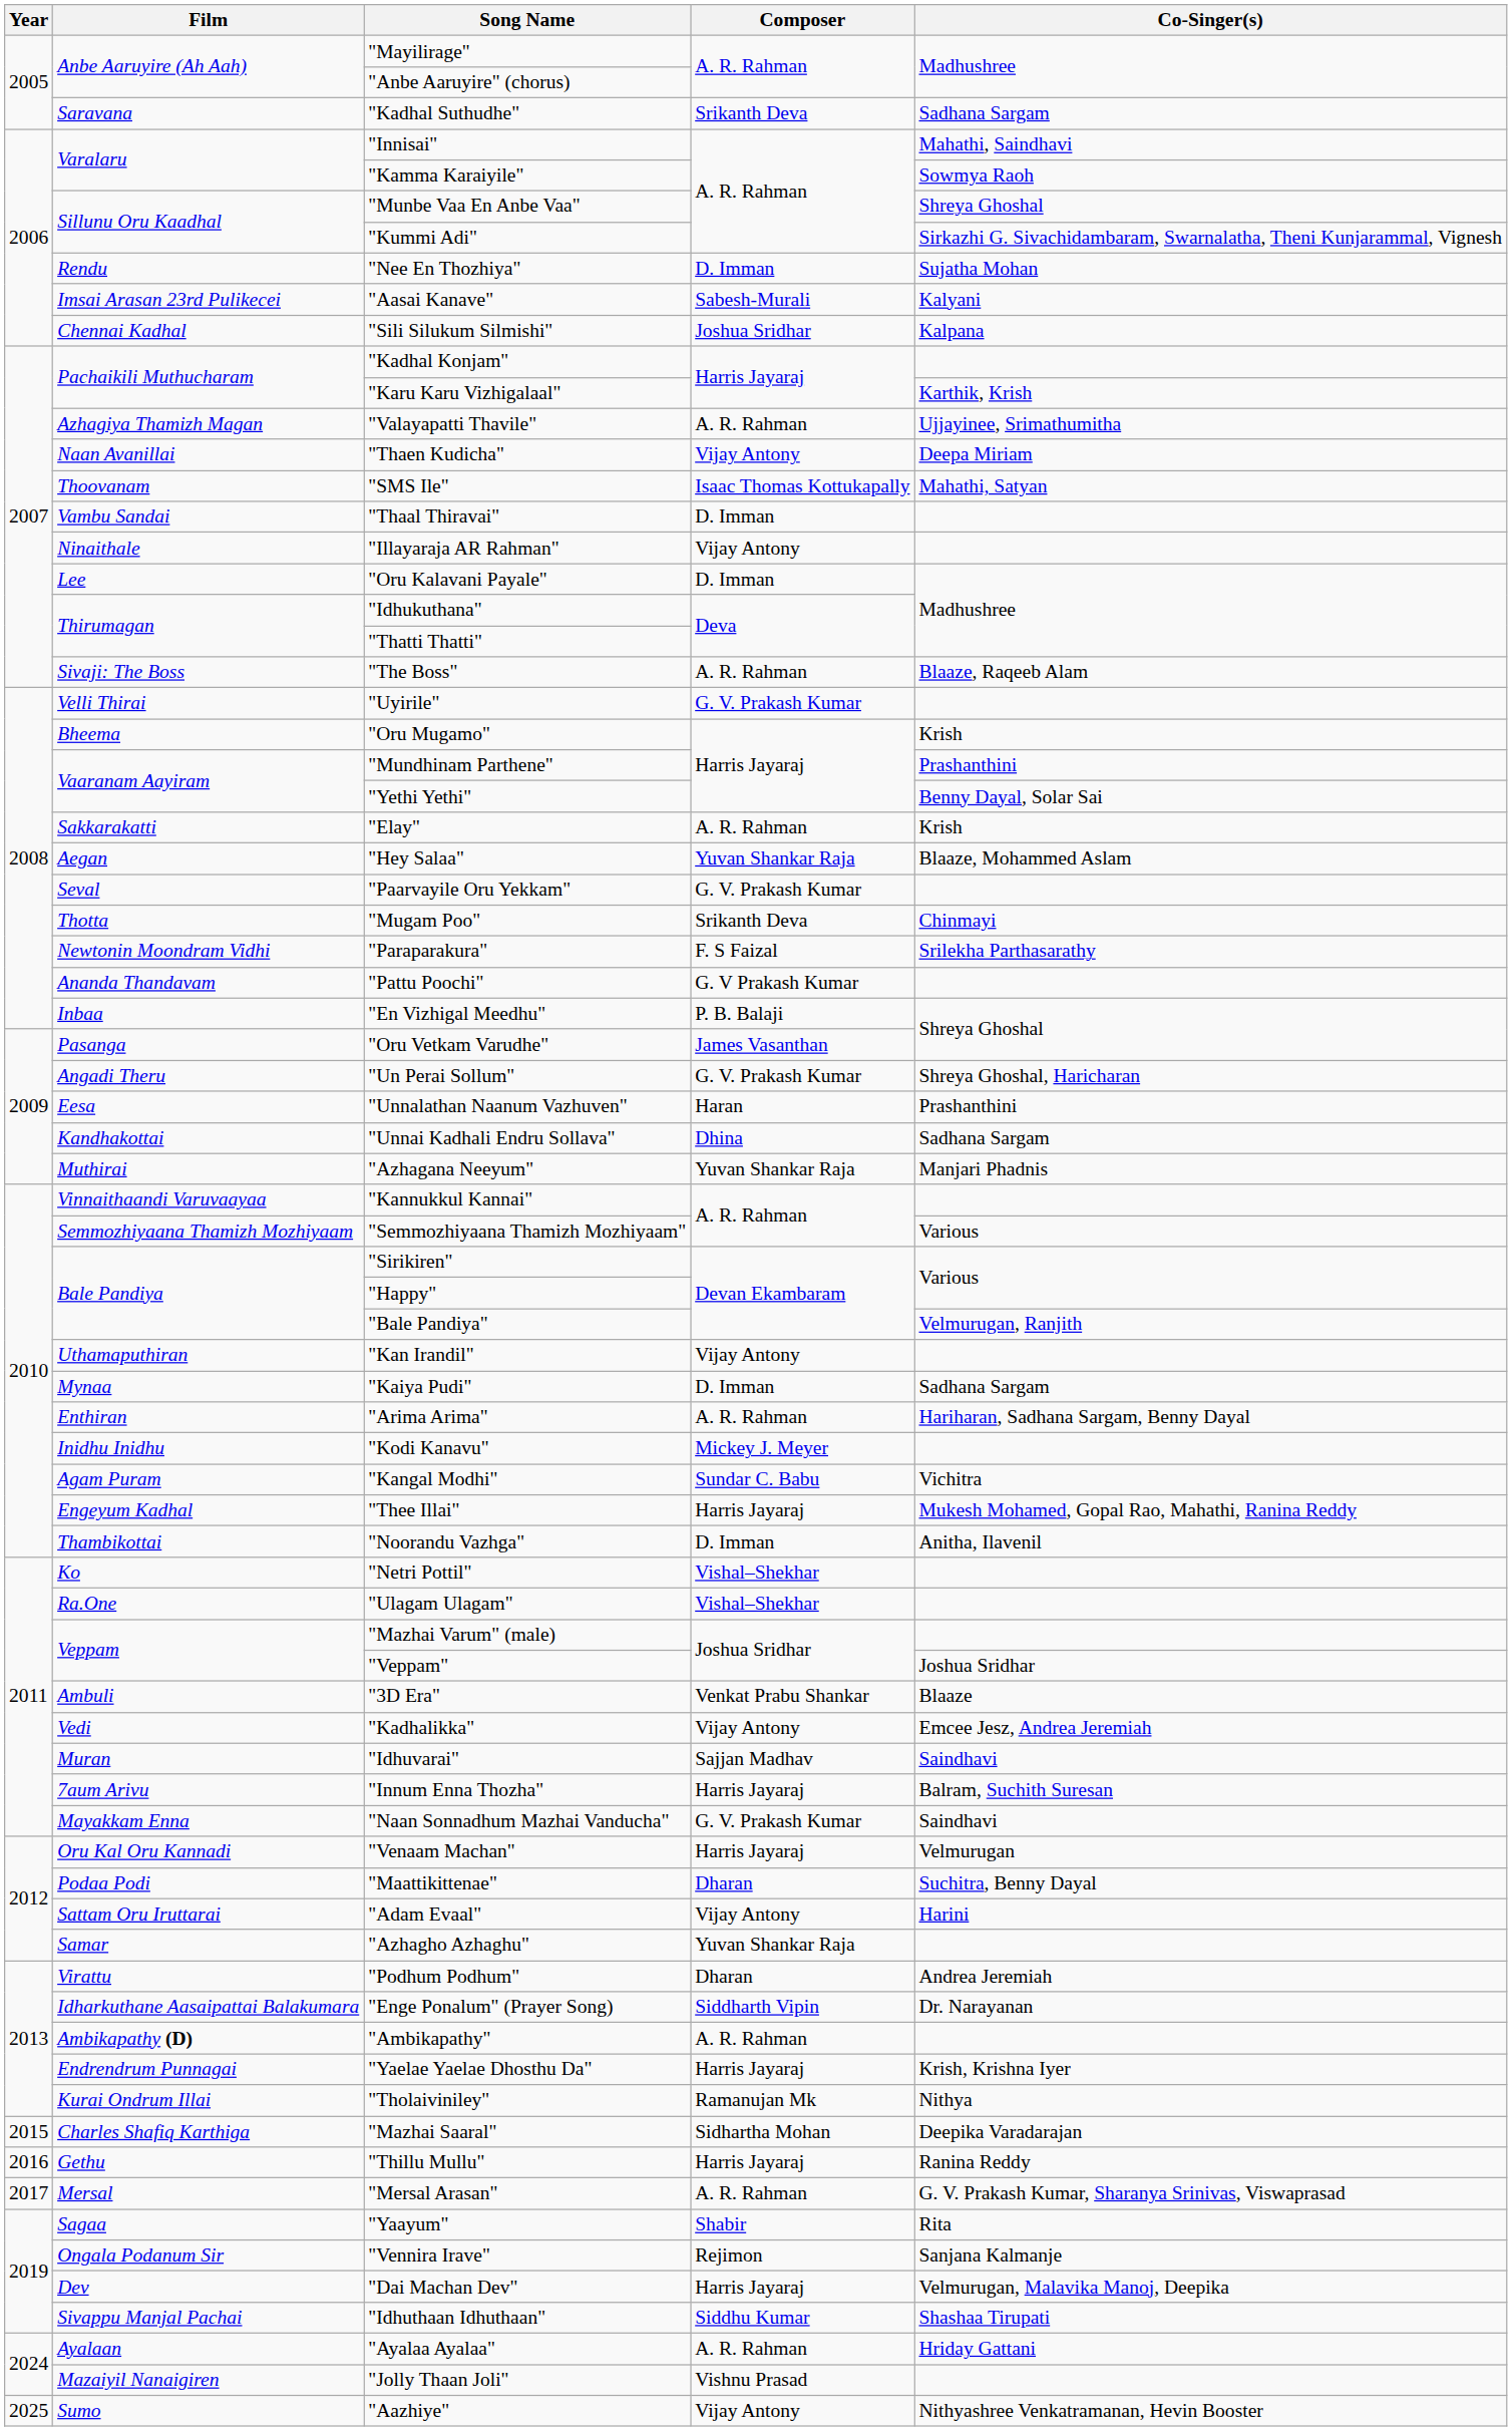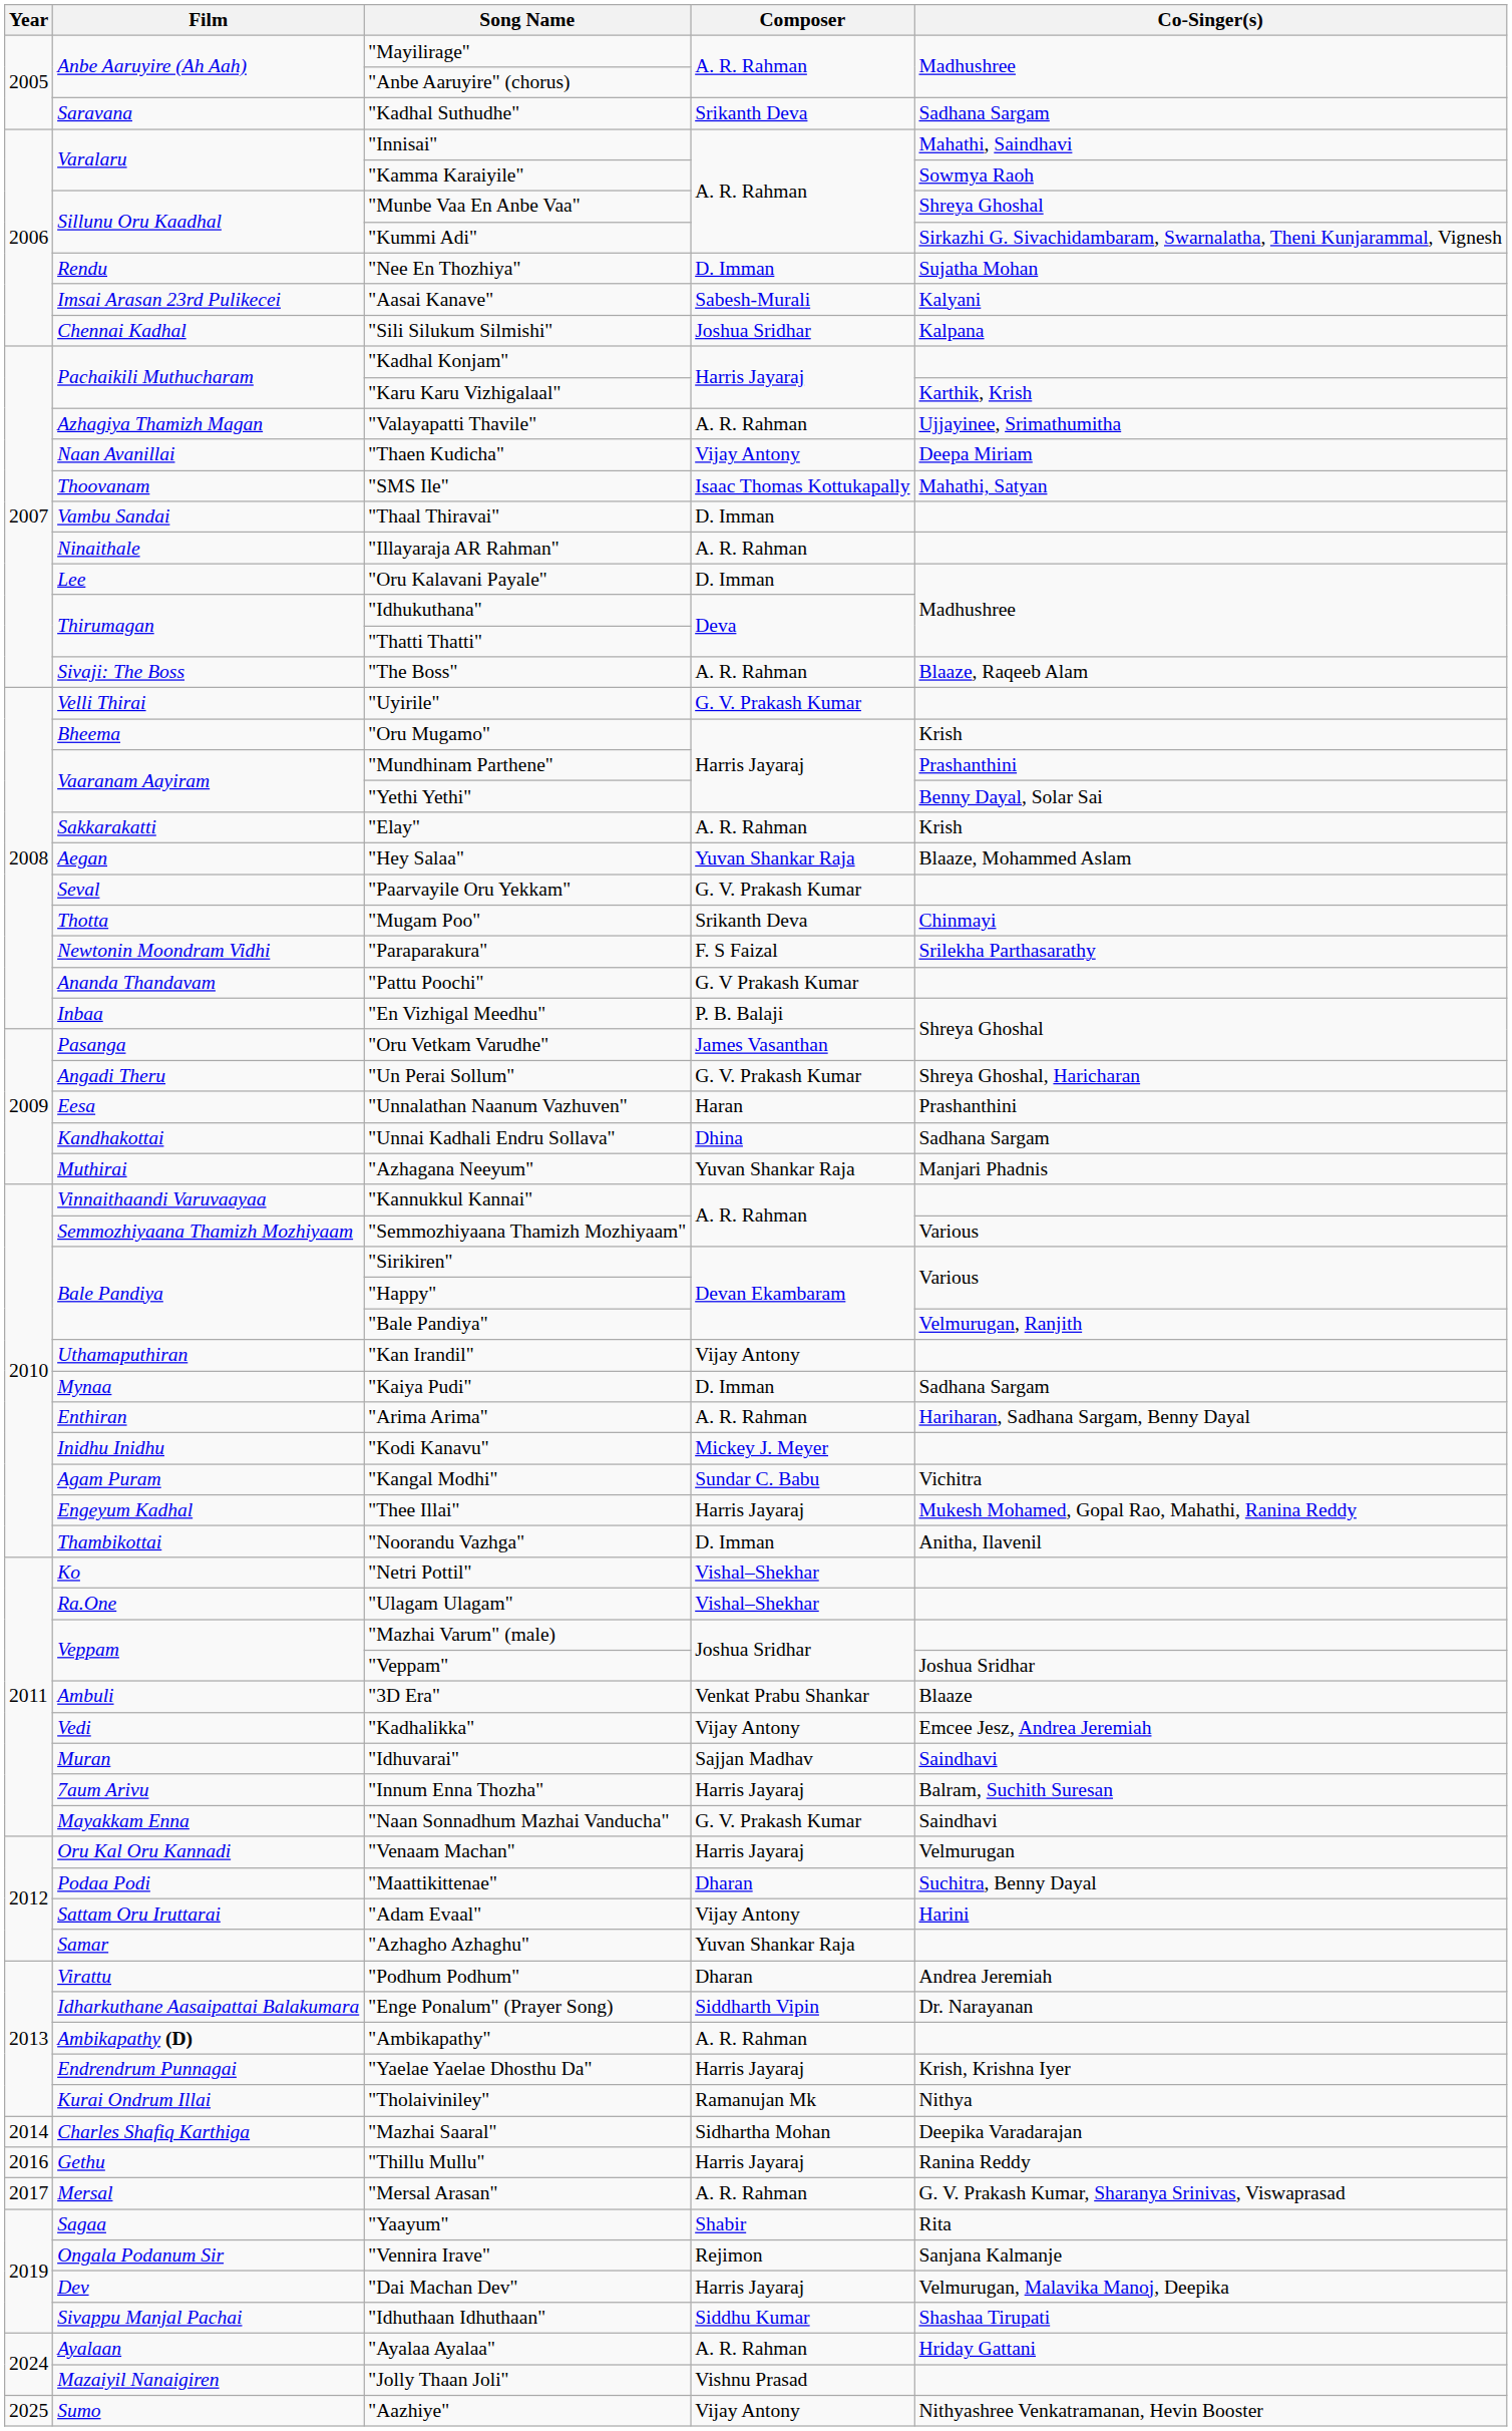"Illayaraja AR Rahman" | Composer: Vijay Antony -> A. R. Rahman
"Mazhai Saaral" | Year: 2015 -> 2014
